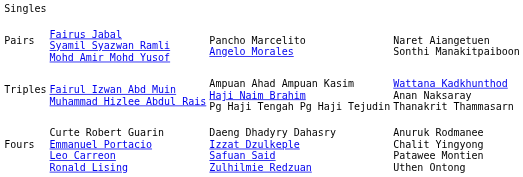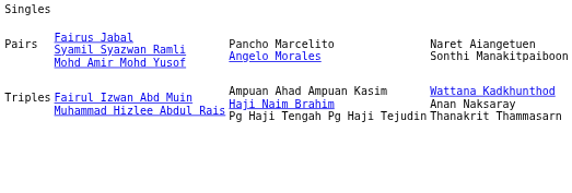- row: Fours | Curte Robert Guarin Emmanuel Portacio Leo Carreon Ronald Lising | Daeng Dhadyry Dahasry Izzat Dzulkeple Safuan Said Zulhilmie Redzuan | Anuruk Rodmanee Chalit Yingyong Patawee Montien Uthen Ontong
